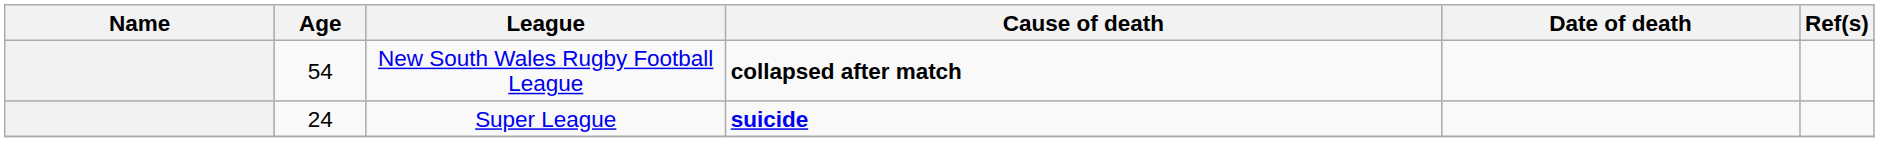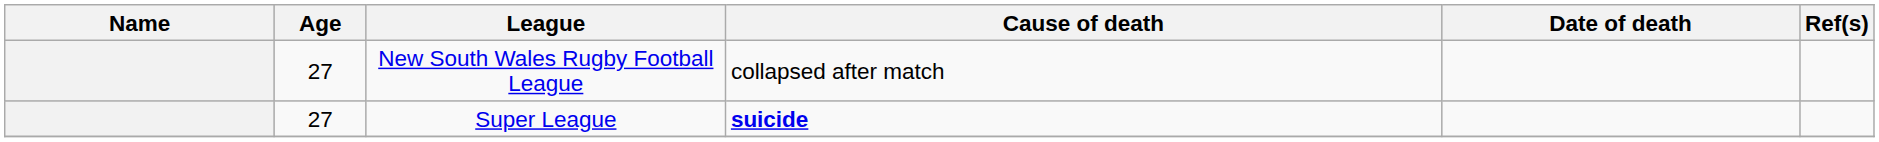New South Wales Rugby Football League | Age: 54 -> 27
New South Wales Rugby Football League | Cause of death: bold -> normal
Super League | Age: 24 -> 27
